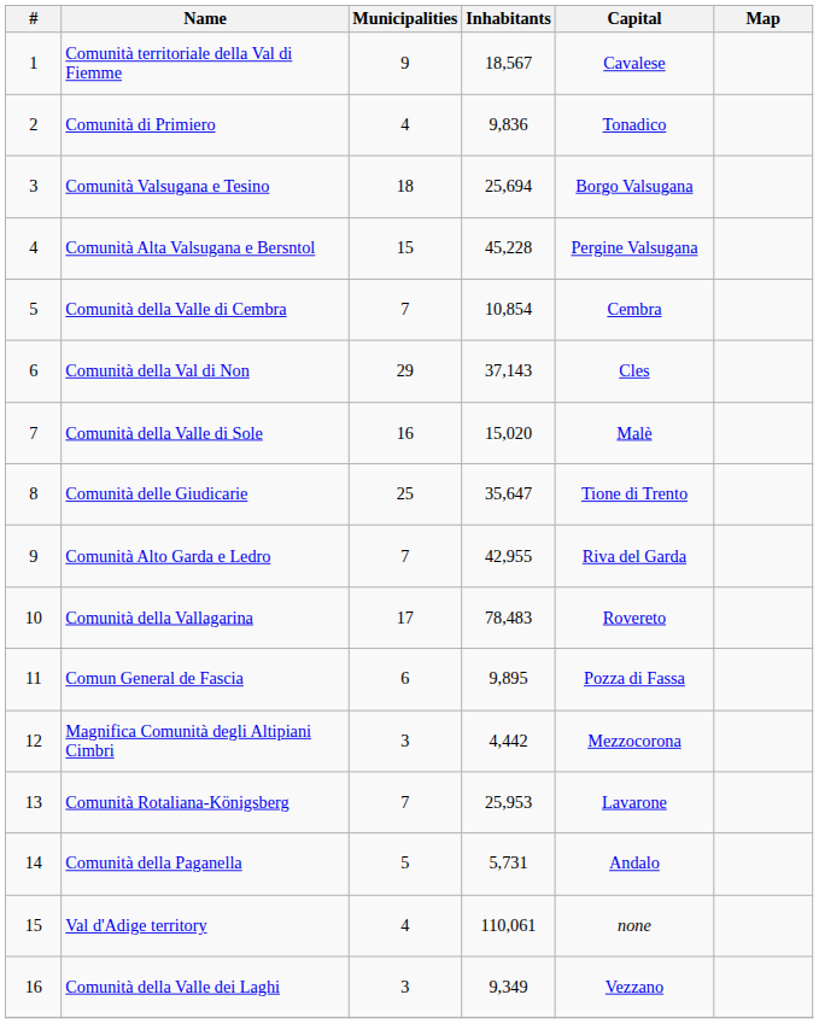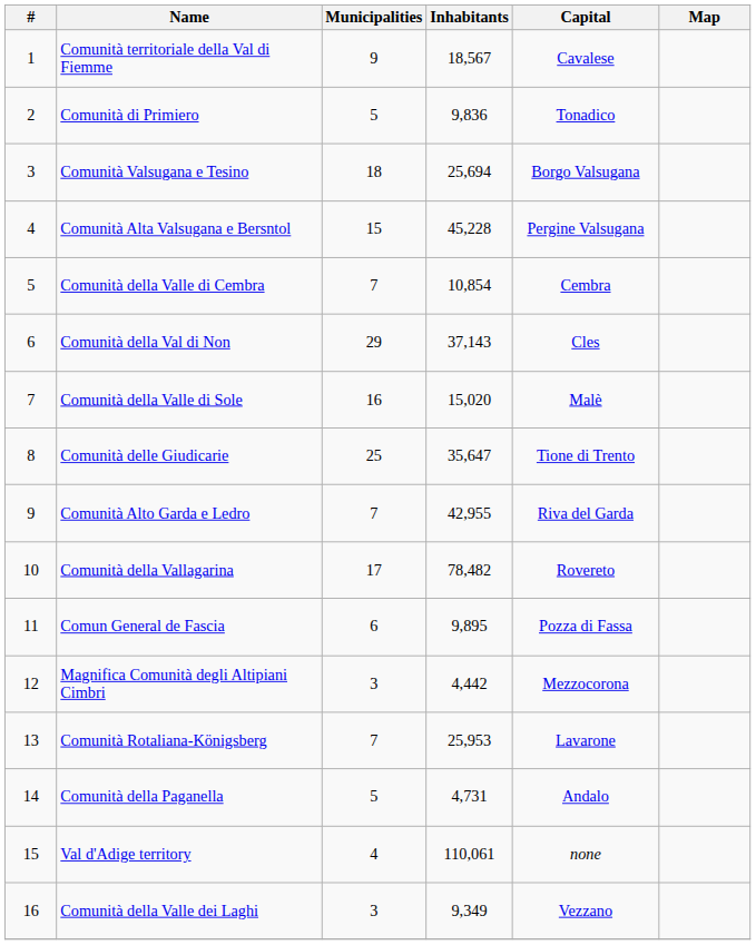Comunità di Primiero | Municipalities: 4 -> 5
Comunità della Vallagarina | Inhabitants: 78,483 -> 78,482
Comunità della Paganella | Inhabitants: 5,731 -> 4,731
